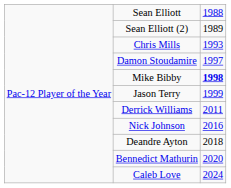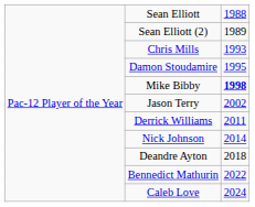Damon Stoudamire | column 3: 1997 -> 1995
Jason Terry | column 3: 1999 -> 2002
Nick Johnson | column 3: 2016 -> 2014
Bennedict Mathurin | column 3: 2020 -> 2022
